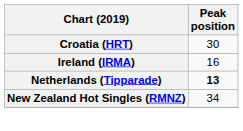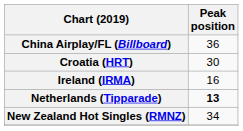+ row: China Airplay/FL (Billboard) | 36
